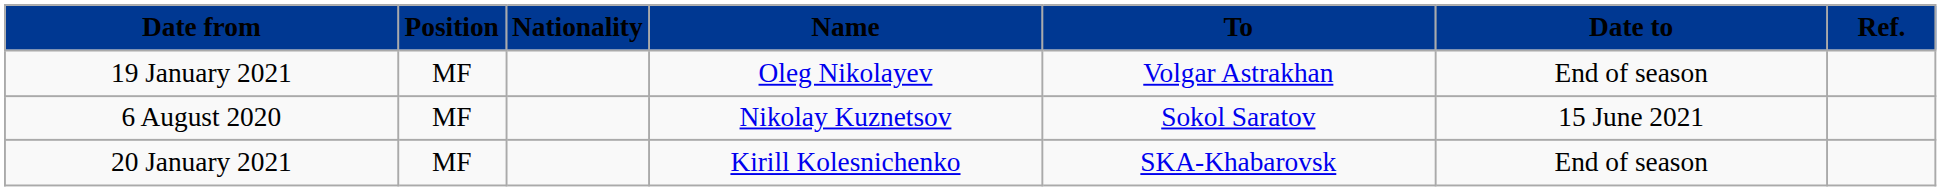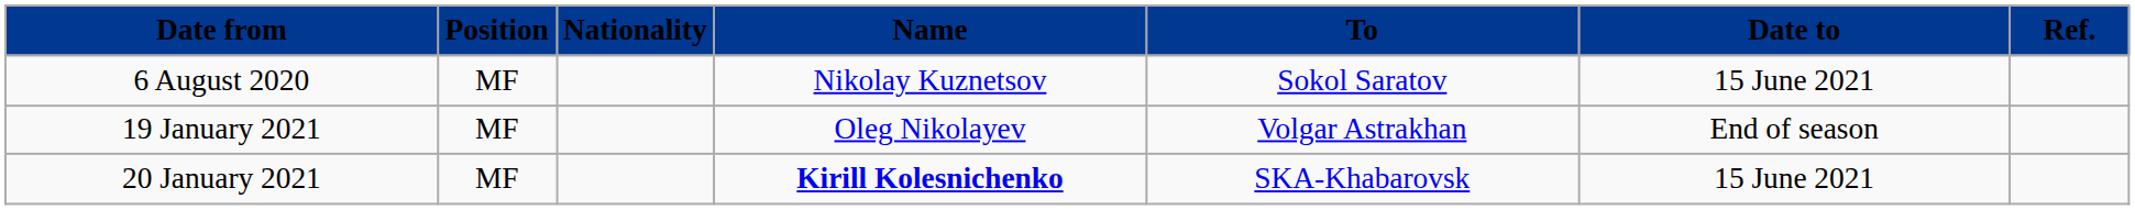rows swapped: 6 August 2020 <-> 19 January 2021
20 January 2021 | Name: normal -> bold
20 January 2021 | Date to: End of season -> 15 June 2021
